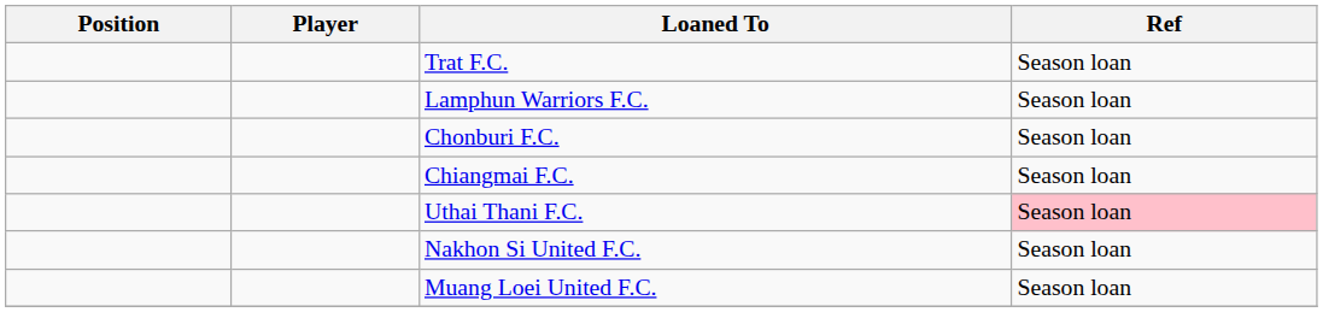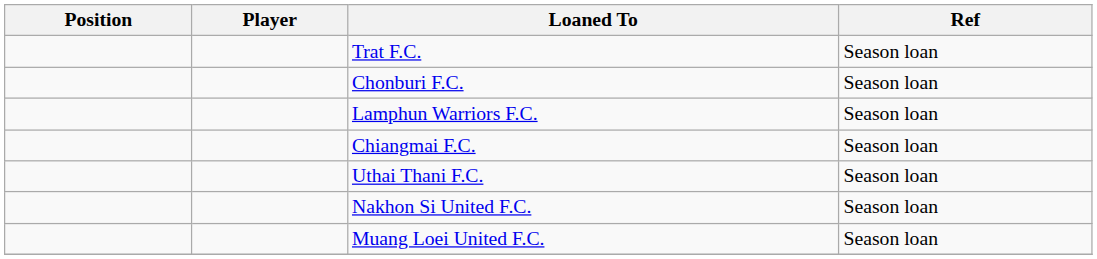rows swapped: Lamphun Warriors F.C. <-> Chonburi F.C.
Uthai Thani F.C. | Ref: pink background -> no background
